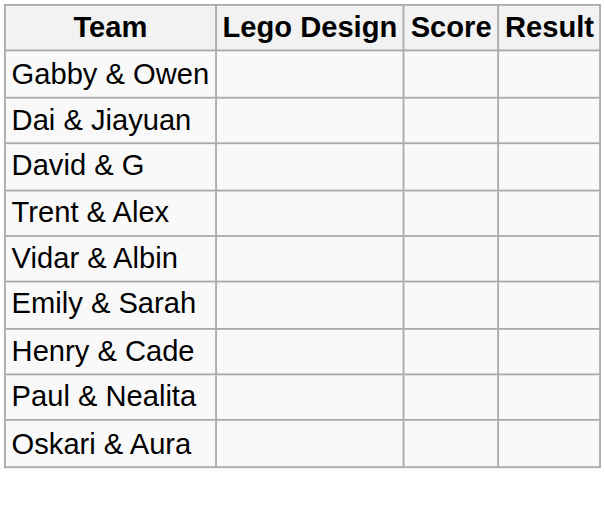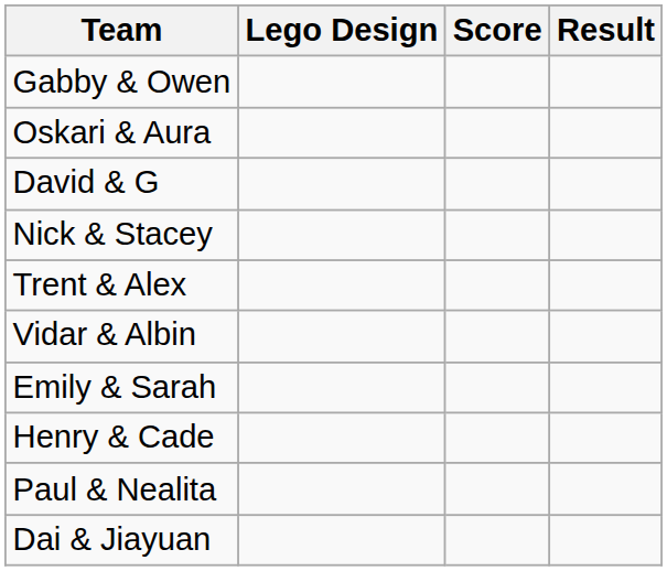rows swapped: Dai & Jiayuan <-> Oskari & Aura
+ row: Nick & Stacey
